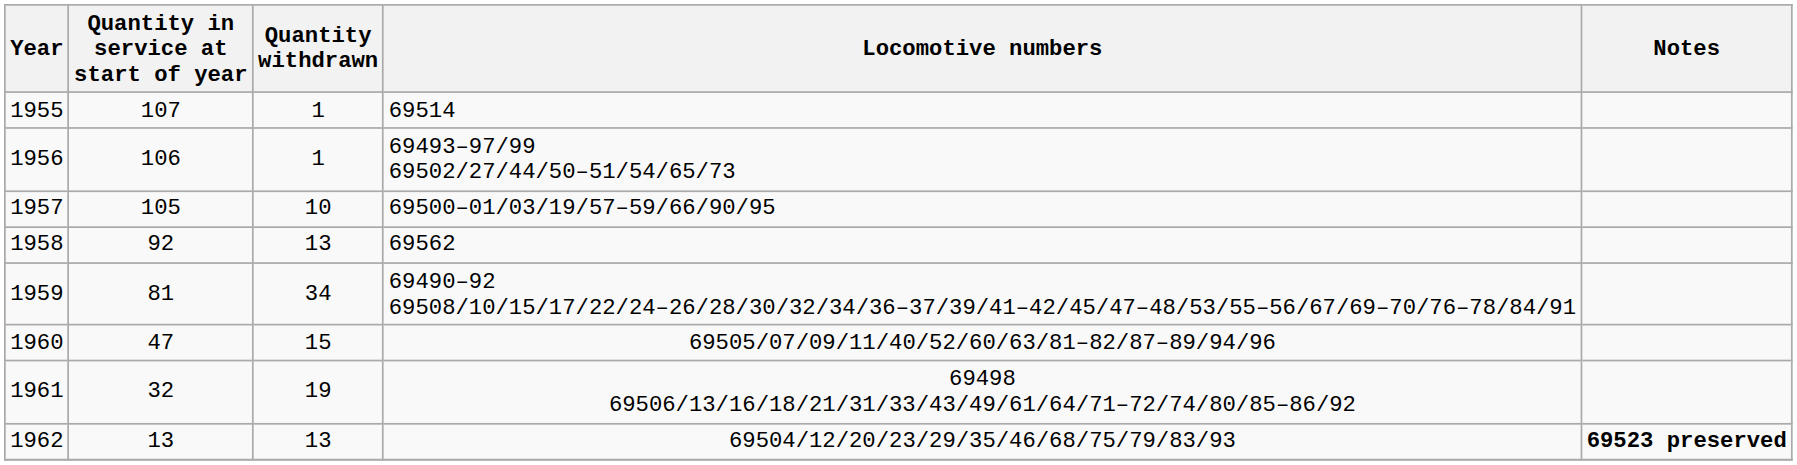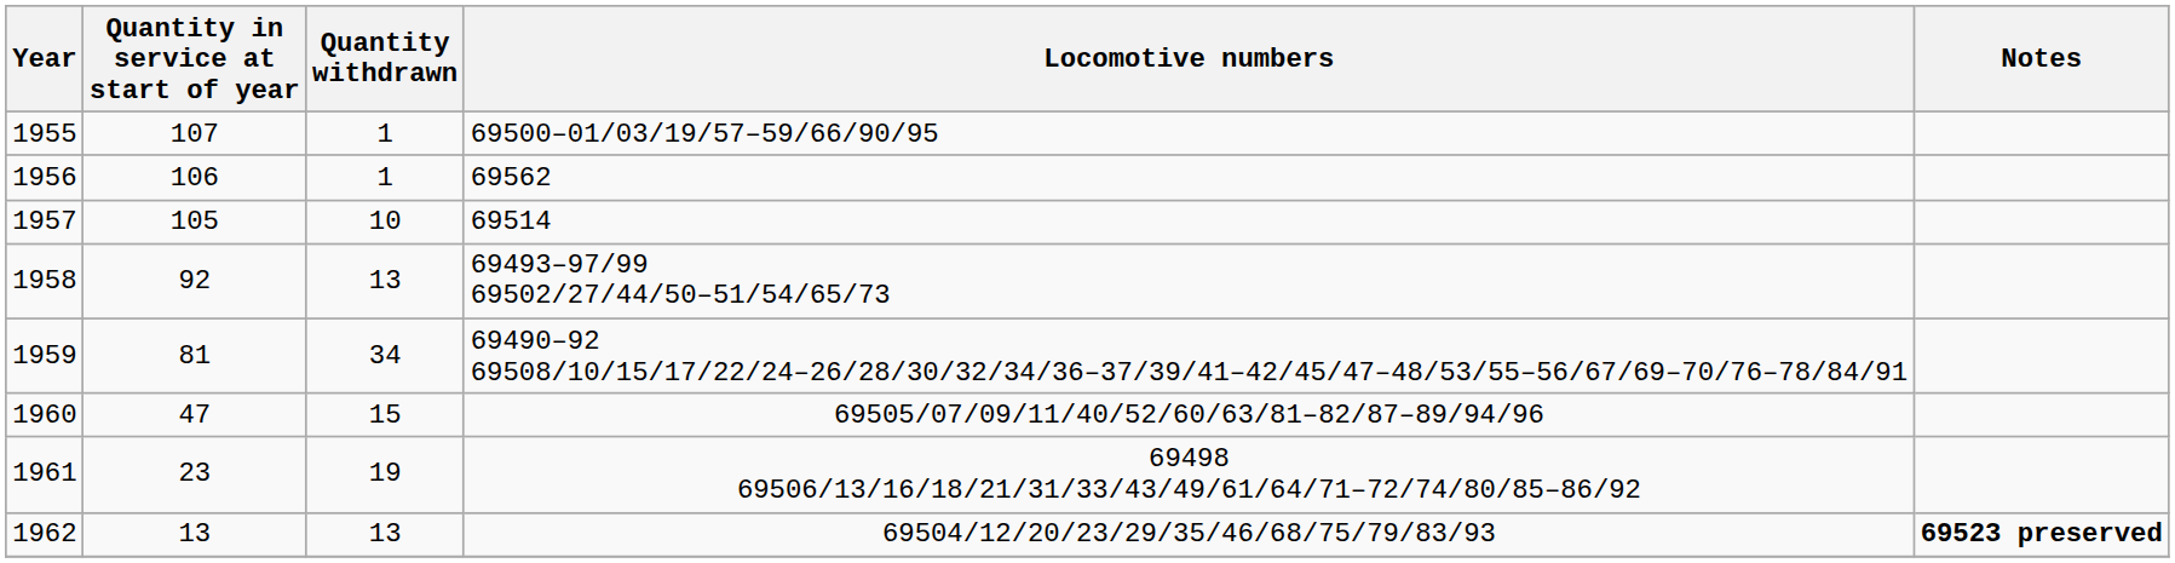1955 | Locomotive numbers: 69514 -> 69500–01/03/19/57–59/66/90/95
1956 | Locomotive numbers: 69493–97/99 69502/27/44/50–51/54/65/73 -> 69562
1957 | Locomotive numbers: 69500–01/03/19/57–59/66/90/95 -> 69514
1958 | Locomotive numbers: 69562 -> 69493–97/99 69502/27/44/50–51/54/65/73
1961 | Quantity in service at start of year: 32 -> 23
